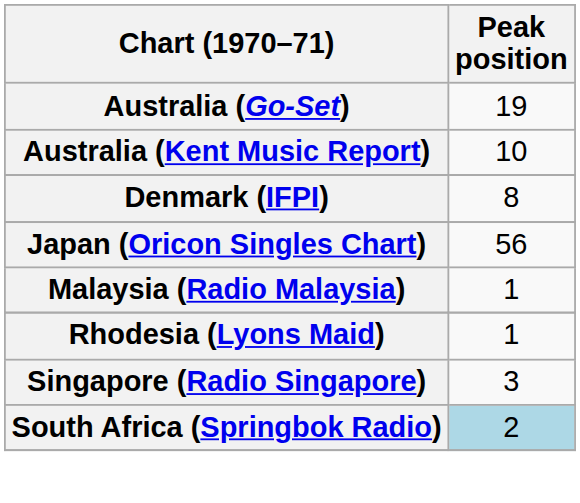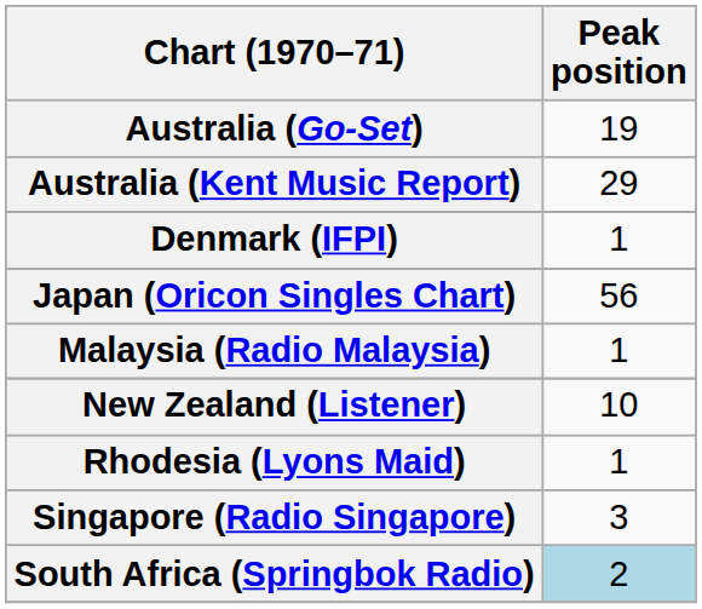Australia (Kent Music Report) | Peak position: 10 -> 29
Denmark (IFPI) | Peak position: 8 -> 1
+ row: New Zealand (Listener) | 10
